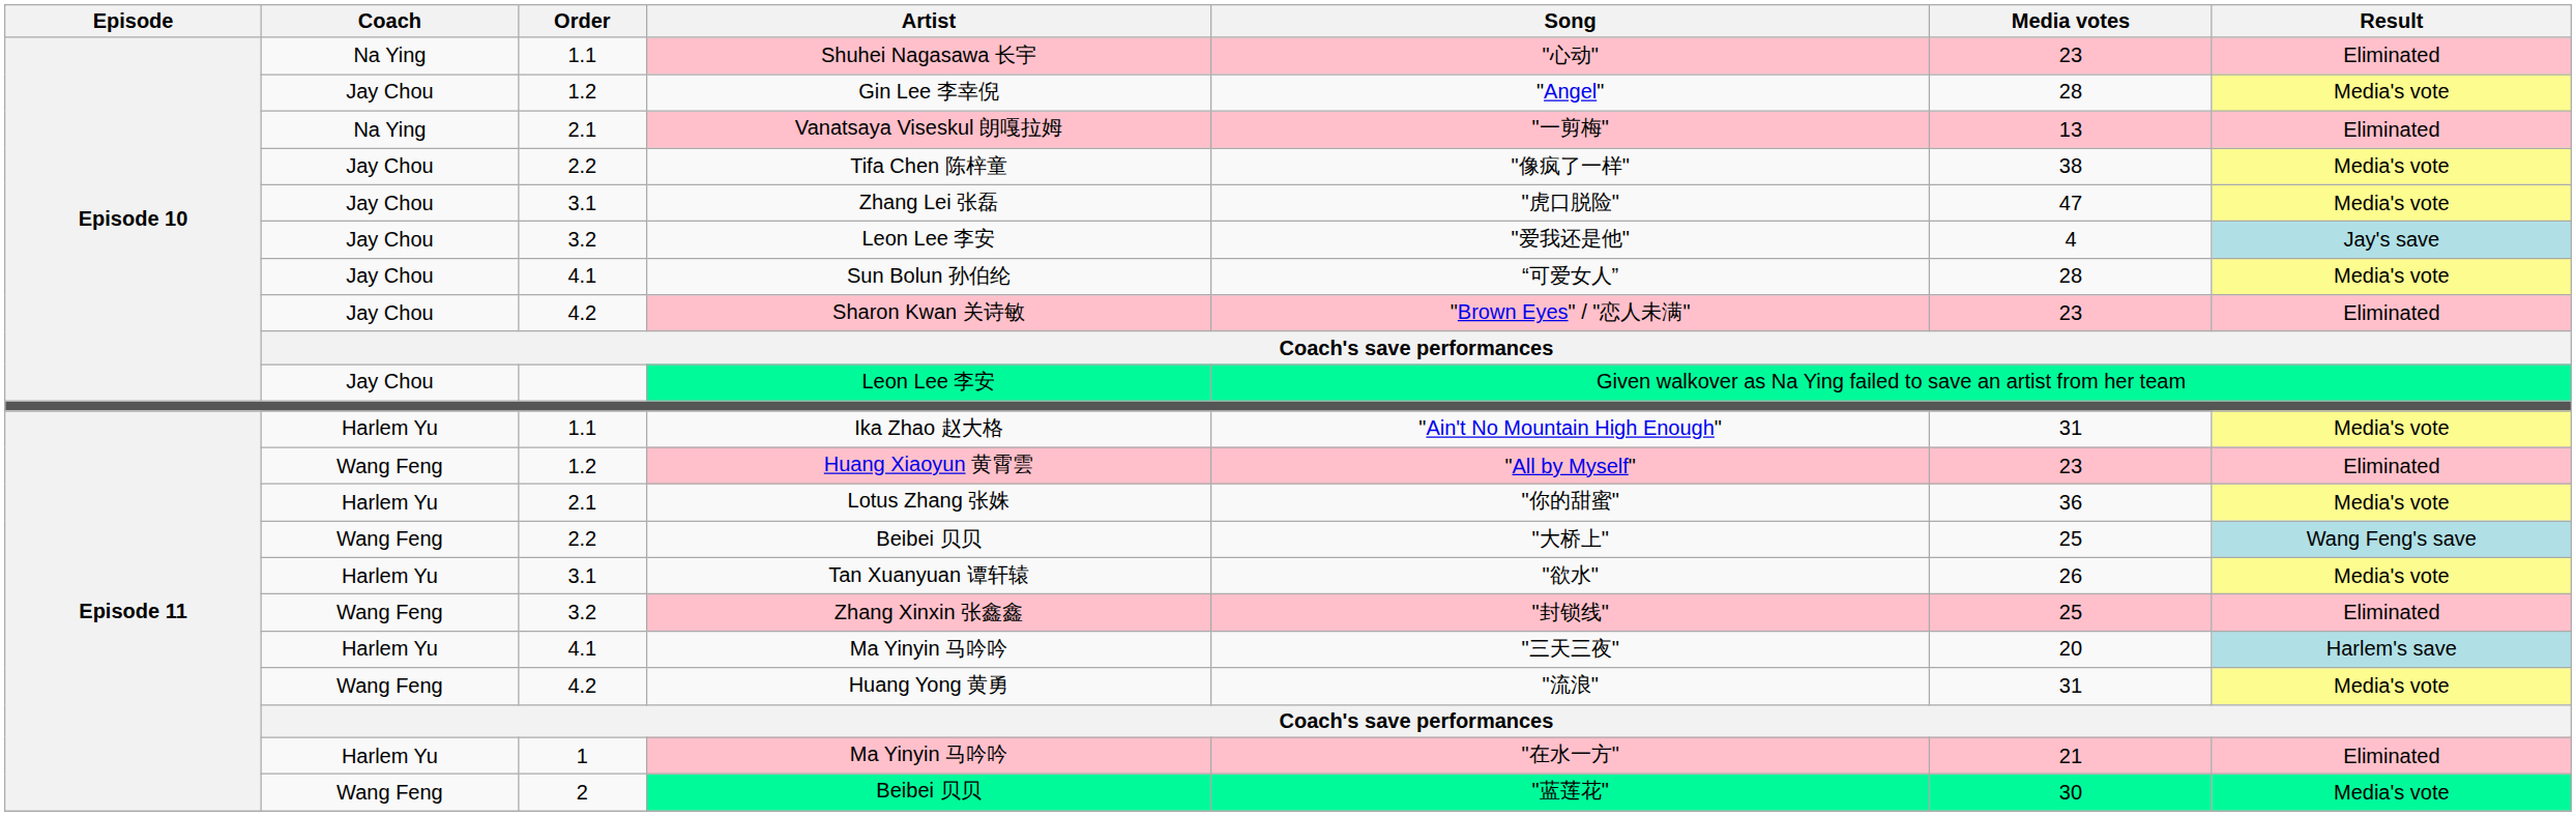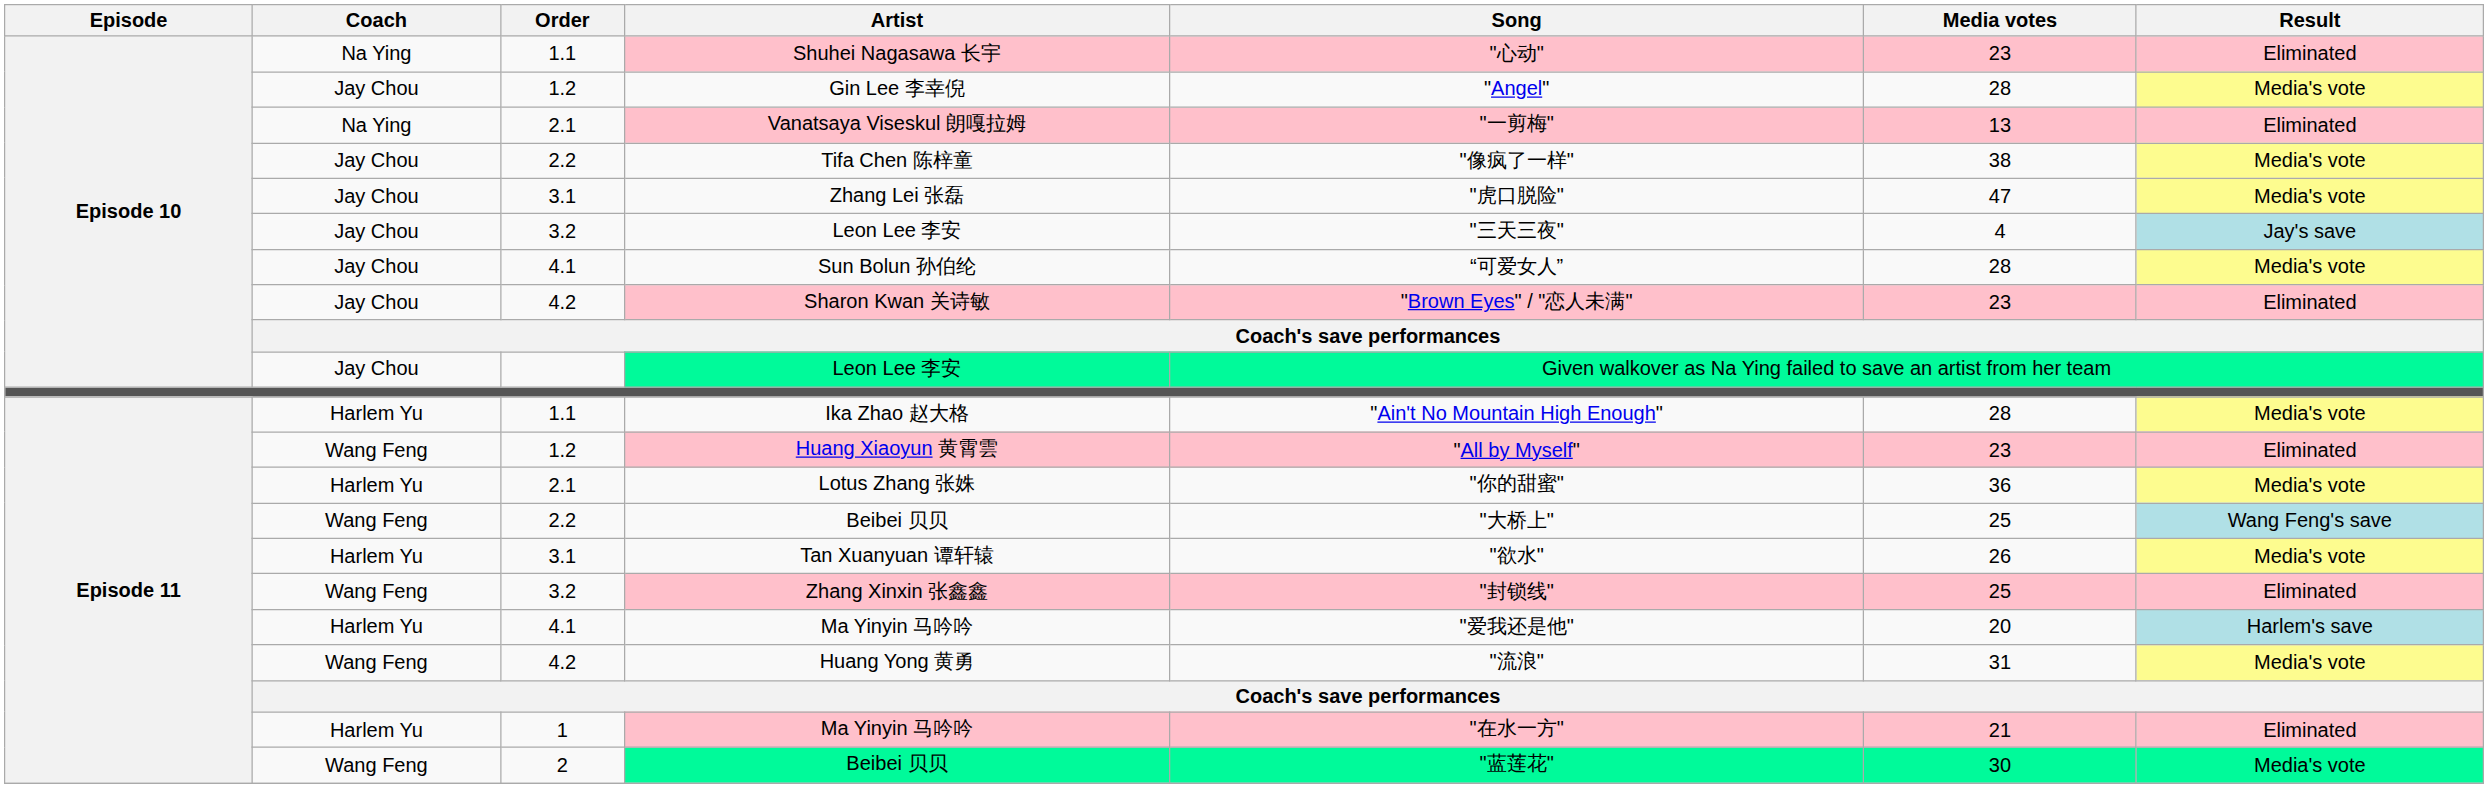3.2 / Leon Lee 李安 | Song: "爱我还是他" -> "三天三夜"
Ika Zhao 赵大格 | Media votes: 31 -> 28
4.1 / Ma Yinyin 马吟吟 | Song: "三天三夜" -> "爱我还是他"
